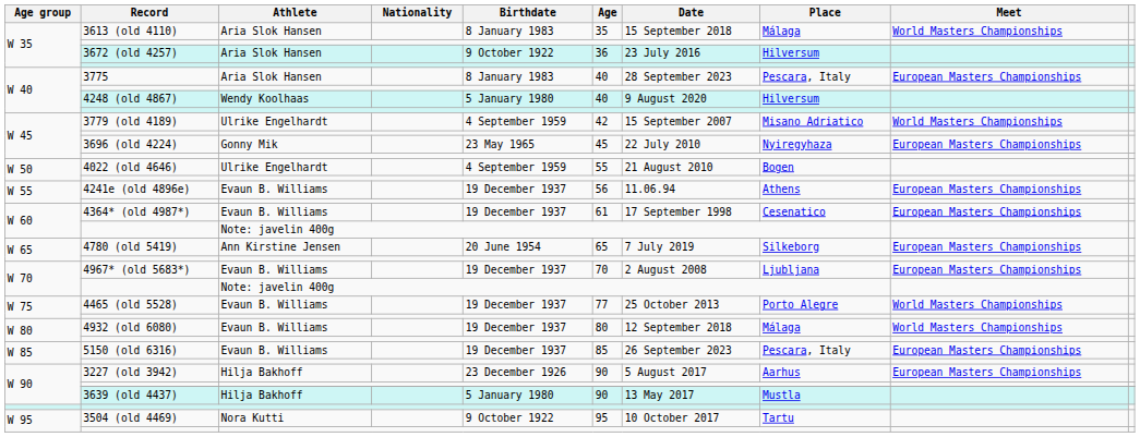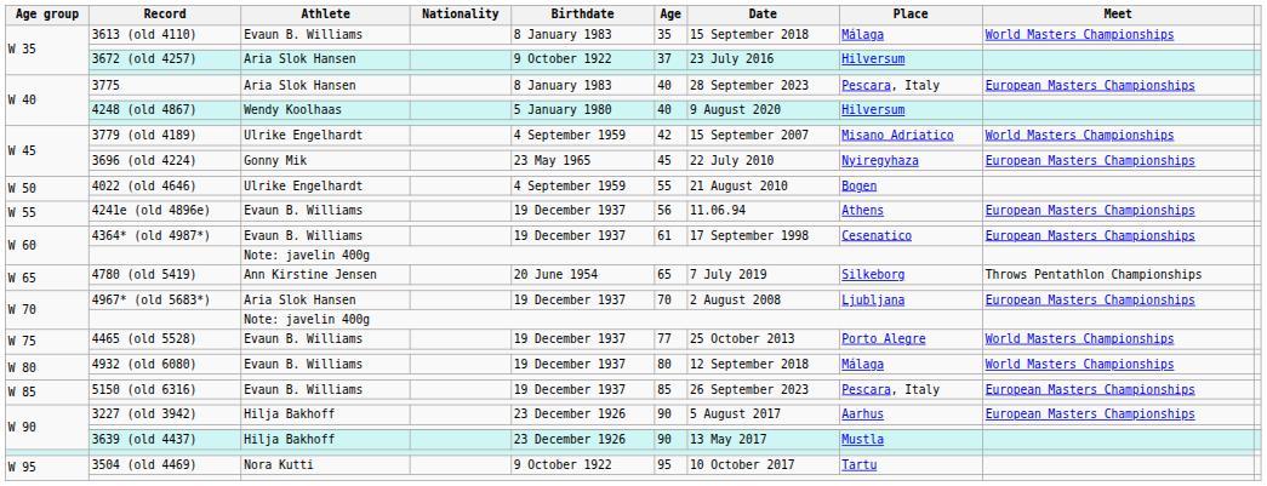3613 (old 4110) | Athlete: Aria Slok Hansen -> Evaun B. Williams
3672 (old 4257) | Age: 36 -> 37
4780 (old 5419) | Meet: European Masters Championships -> Throws Pentathlon Championships
4967* (old 5683*) | Athlete: Evaun B. Williams -> Aria Slok Hansen
3639 (old 4437) | Birthdate: 5 January 1980 -> 23 December 1926
